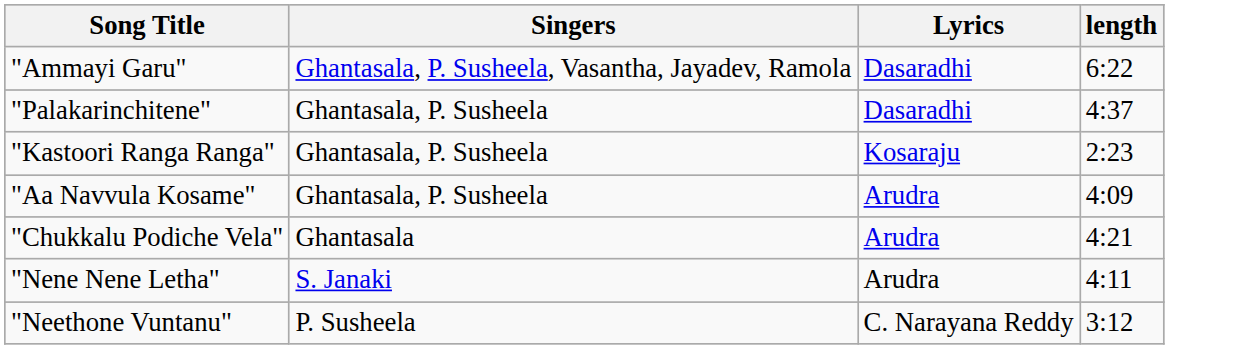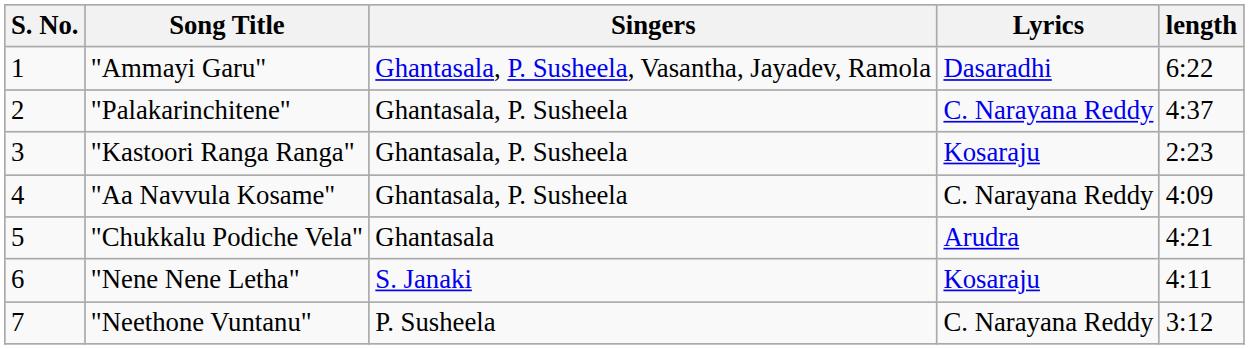+ column: S. No. | 1 | 2 | 3 | 4 | 5 | 6 | 7
"Palakarinchitene" | Lyrics: Dasaradhi -> C. Narayana Reddy
"Aa Navvula Kosame" | Lyrics: Arudra -> C. Narayana Reddy
"Nene Nene Letha" | Lyrics: Arudra -> Kosaraju
